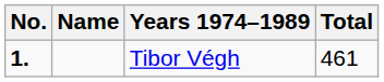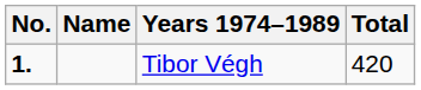Tibor Végh | Total: 461 -> 420
